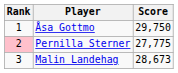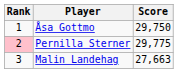Pernilla Sterner | Score: 27,775 -> 29,775
Malin Landehag | Score: 28,673 -> 27,663
